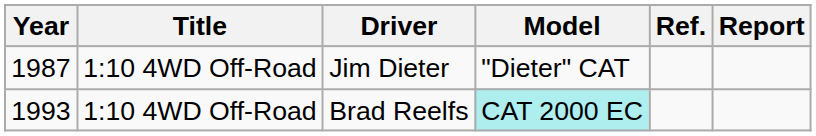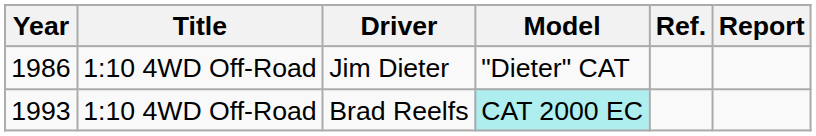Jim Dieter | Year: 1987 -> 1986
